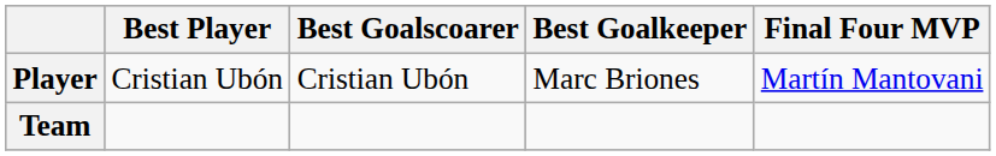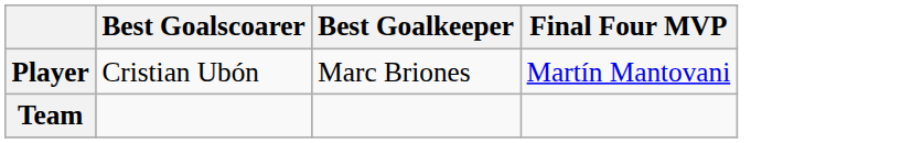- column: Best Player | Cristian Ubón
